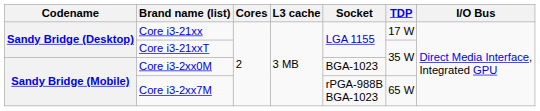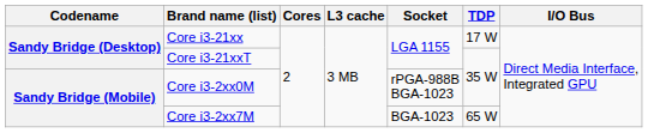Core i3-2xx0M | Socket: BGA-1023 -> rPGA-988B BGA-1023
Core i3-2xx7M | Socket: rPGA-988B BGA-1023 -> BGA-1023
